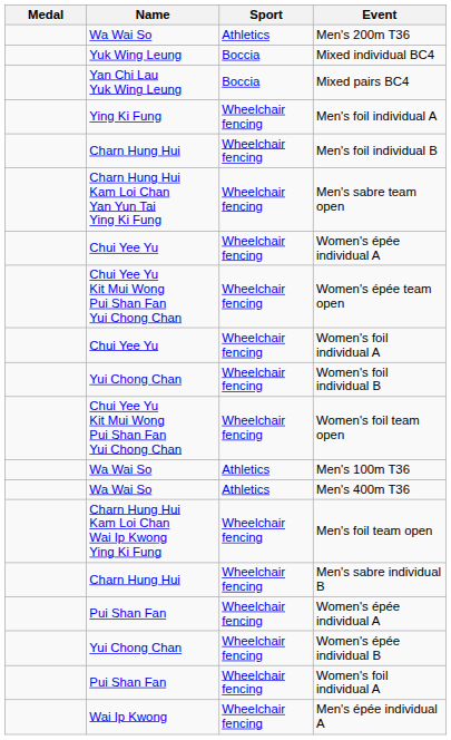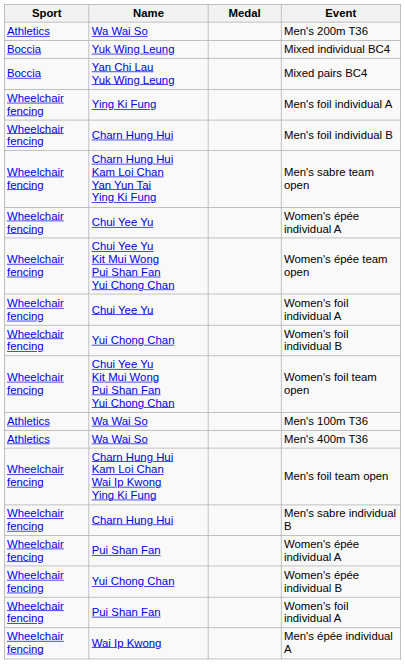columns swapped: Medal <-> Sport
